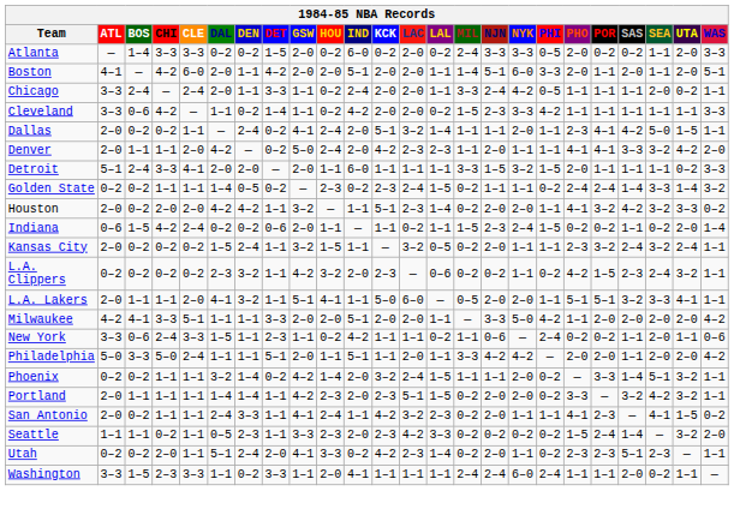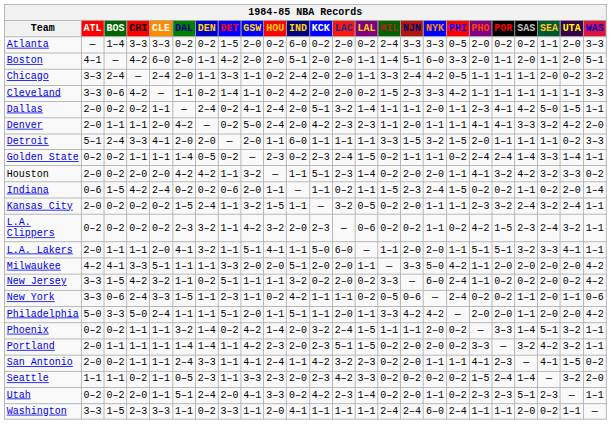Chicago | WAS: 1–1 -> 3–2
Golden State | WAS: 3–2 -> 1–1
L.A. Lakers | MIL: 0–5 -> 1–1
+ row: New Jersey | 3–3 | 1–5 | 4–2 | 3–2 | 1–1 | 0–2 | 5–1 | 1–1 | 1–1 | 3–2 | 0–2 | 2–0 | 0–2 | 3–3 | — | 6–0 | 2–4 | 1–1 | 0–2 | 0–2 | 2–0 | 0–2 | 4–2
New York | MIL: 1–1 -> 0–5
